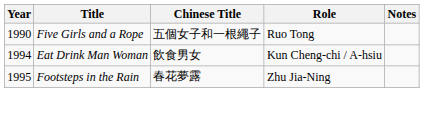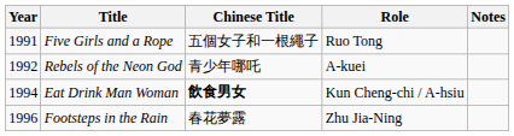Five Girls and a Rope | Year: 1990 -> 1991
+ row: 1992 | Rebels of the Neon God | 青少年哪吒 | A-kuei
Eat Drink Man Woman | Chinese Title: normal -> bold
Footsteps in the Rain | Year: 1995 -> 1996
